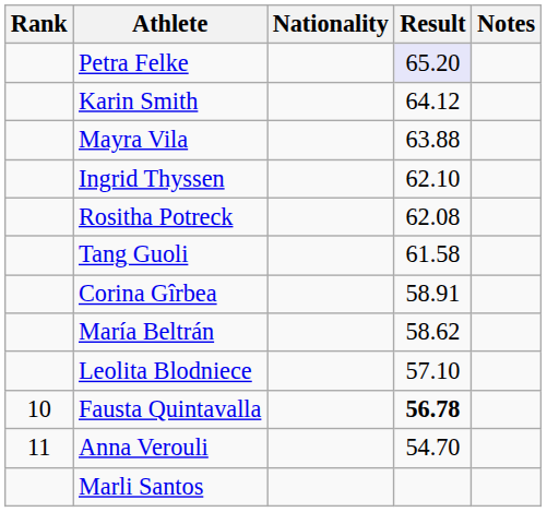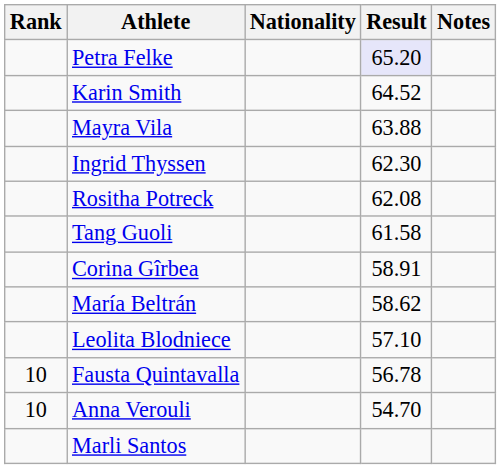Karin Smith | Result: 64.12 -> 64.52
Ingrid Thyssen | Result: 62.10 -> 62.30
Fausta Quintavalla | Result: bold -> normal
Anna Verouli | Rank: 11 -> 10
